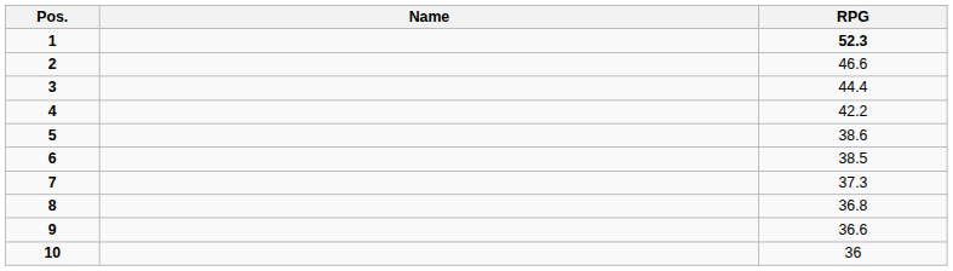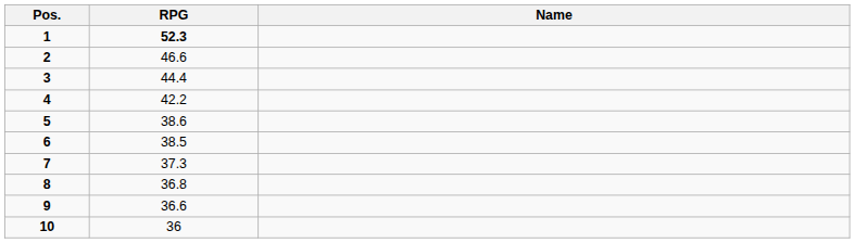columns swapped: Name <-> RPG
